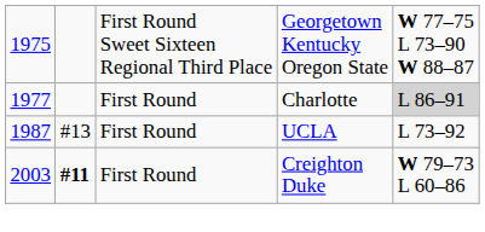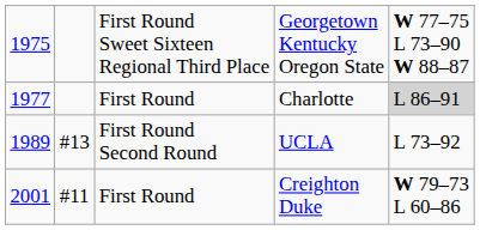UCLA | column 1: 1987 -> 1989
UCLA | column 3: First Round -> First Round Second Round
Creighton Duke | column 1: 2003 -> 2001
Creighton Duke | column 2: bold -> normal
